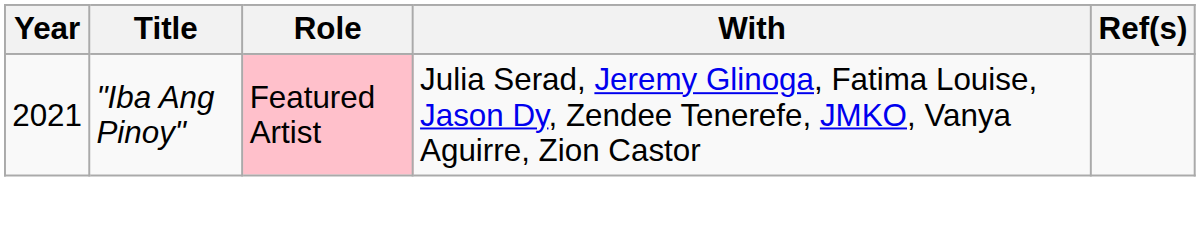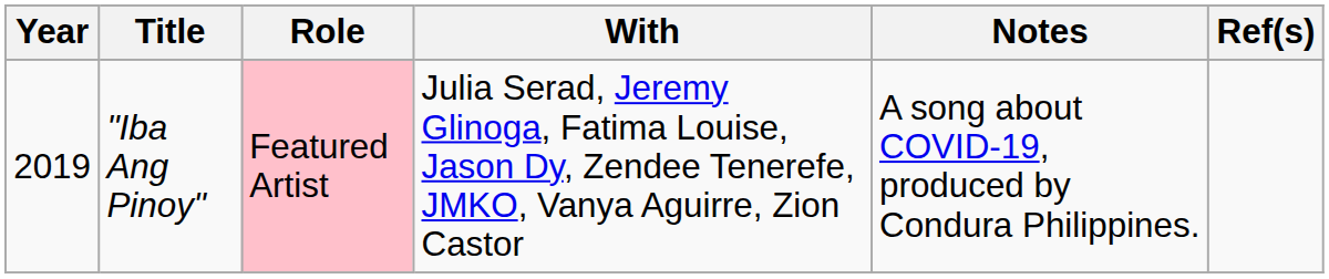+ column: Notes | A song about COVID-19, produced by Condura Philippines.
"Iba Ang Pinoy" | Year: 2021 -> 2019
